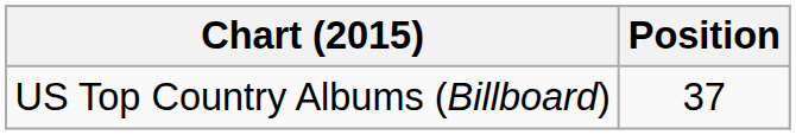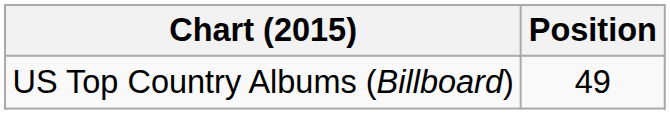US Top Country Albums (Billboard) | Position: 37 -> 49
